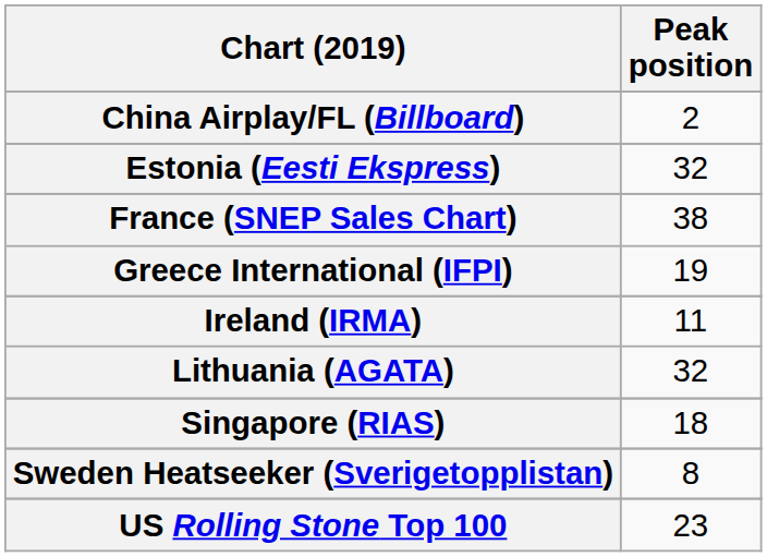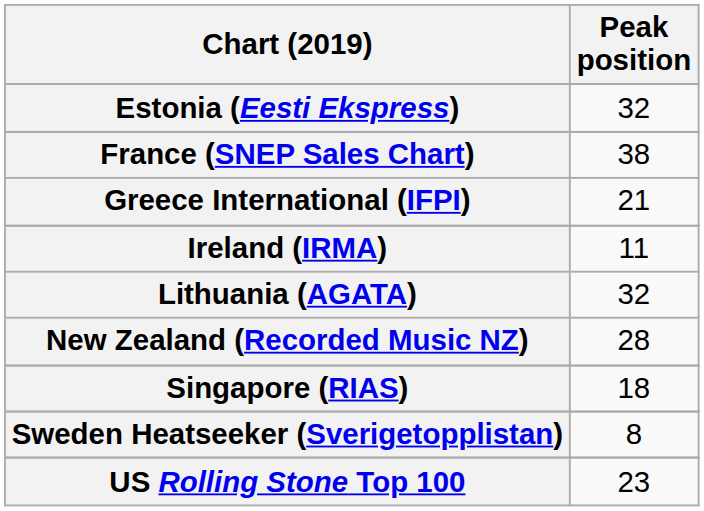- row: China Airplay/FL (Billboard) | 2
Greece International (IFPI) | Peak position: 19 -> 21
+ row: New Zealand (Recorded Music NZ) | 28
